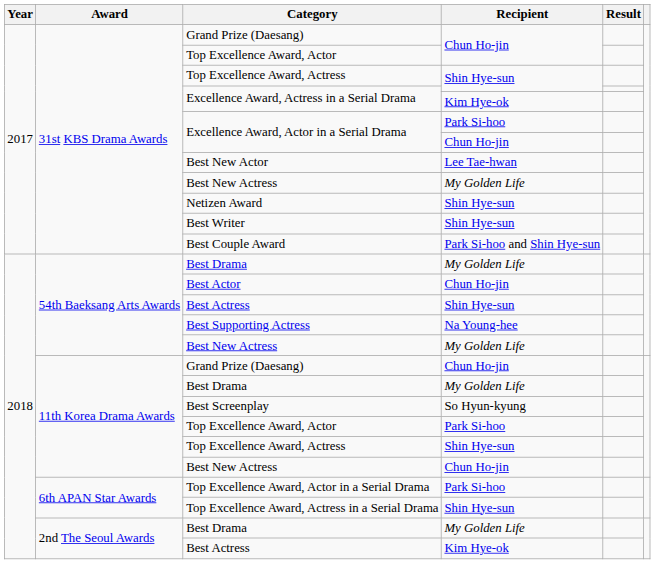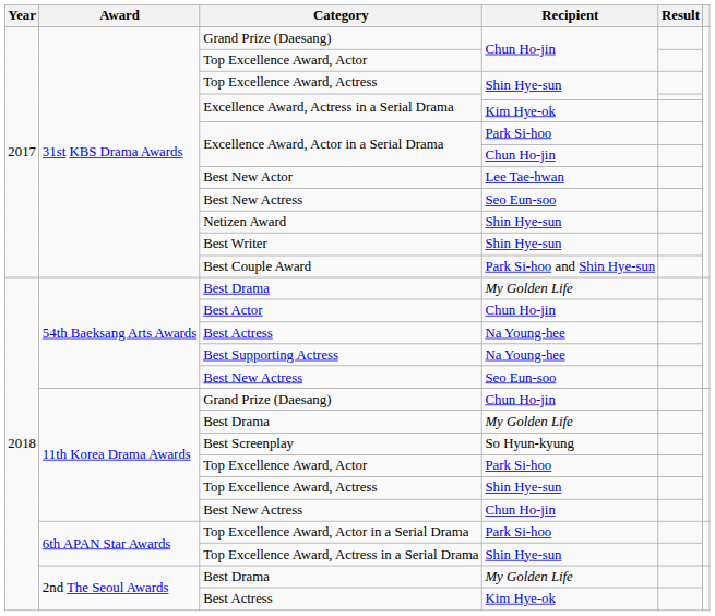31st KBS Drama Awards / Best New Actress | Recipient: My Golden Life -> Seo Eun-soo
54th Baeksang Arts Awards / Best Actress | Recipient: Shin Hye-sun -> Na Young-hee
54th Baeksang Arts Awards / Best New Actress | Recipient: My Golden Life -> Seo Eun-soo
